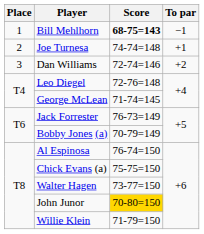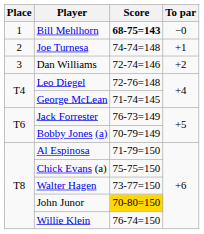Bill Mehlhorn | To par: −1 -> −0
Al Espinosa | Score: 76-74=150 -> 71-79=150
Willie Klein | Score: 71-79=150 -> 76-74=150
